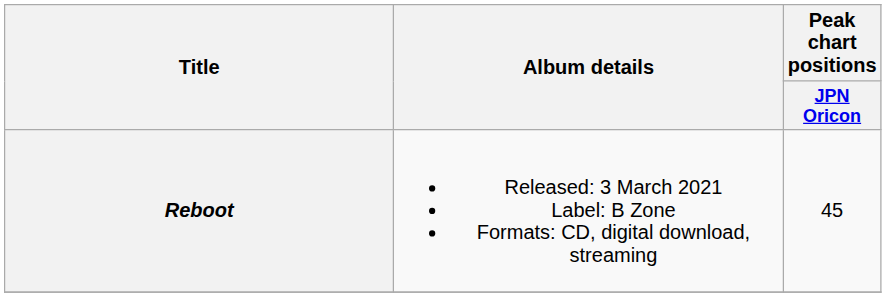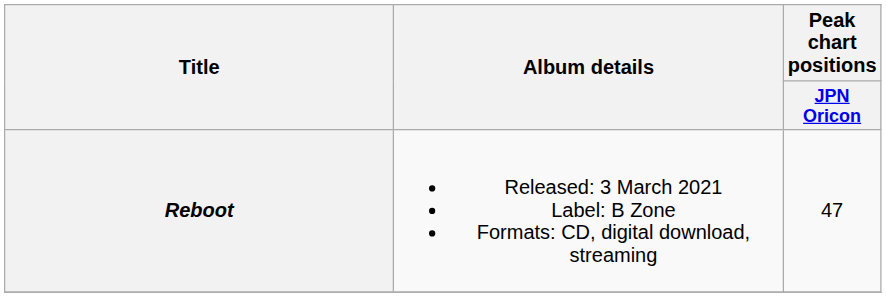Reboot | Peak chart positions / JPN Oricon: 45 -> 47
